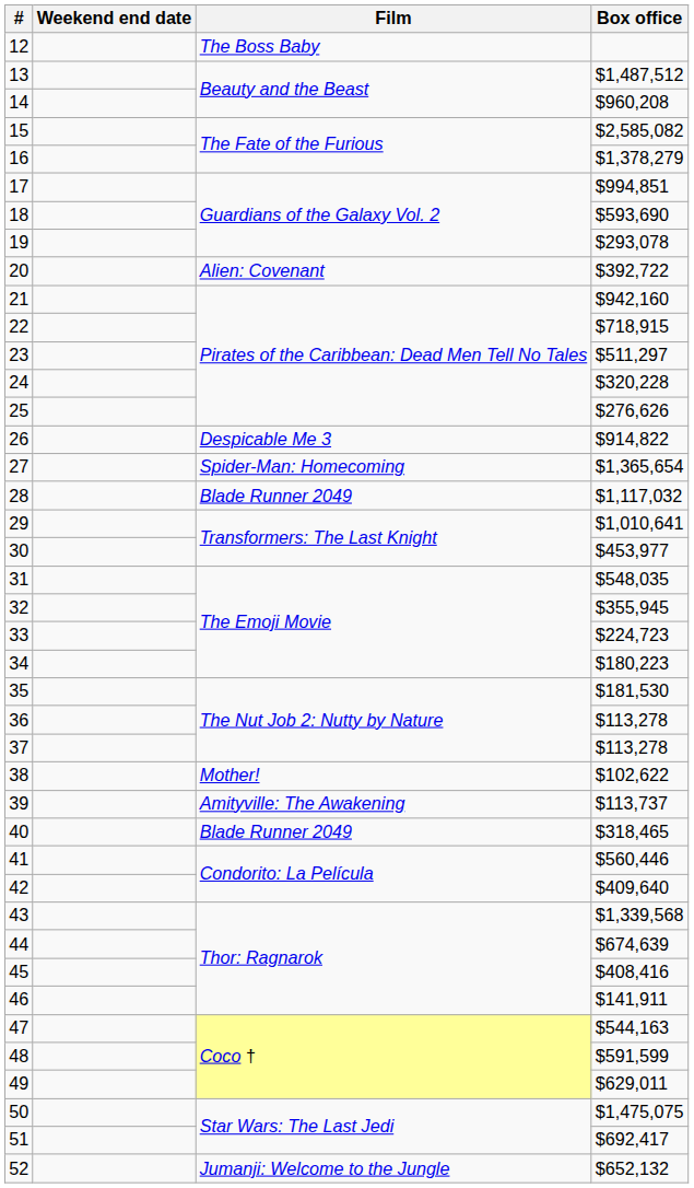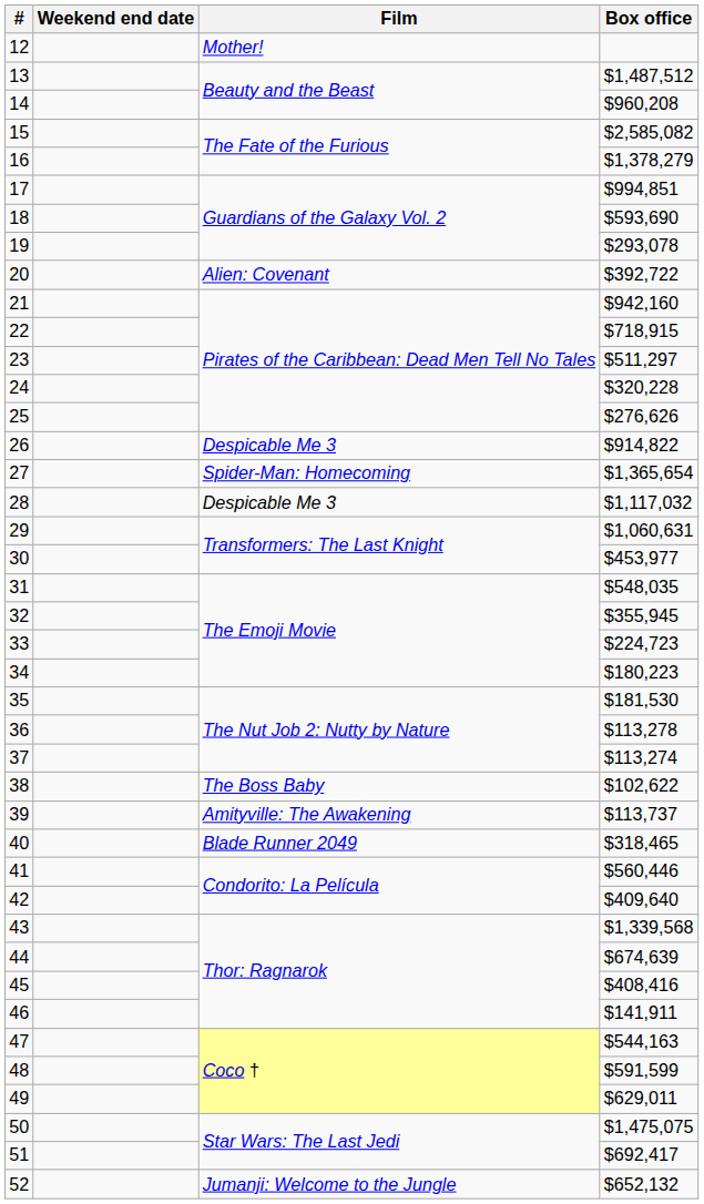12 | Film: The Boss Baby -> Mother!
28 | Film: Blade Runner 2049 -> Despicable Me 3
29 | Box office: $1,010,641 -> $1,060,631
37 | Box office: $113,278 -> $113,274
38 | Film: Mother! -> The Boss Baby
